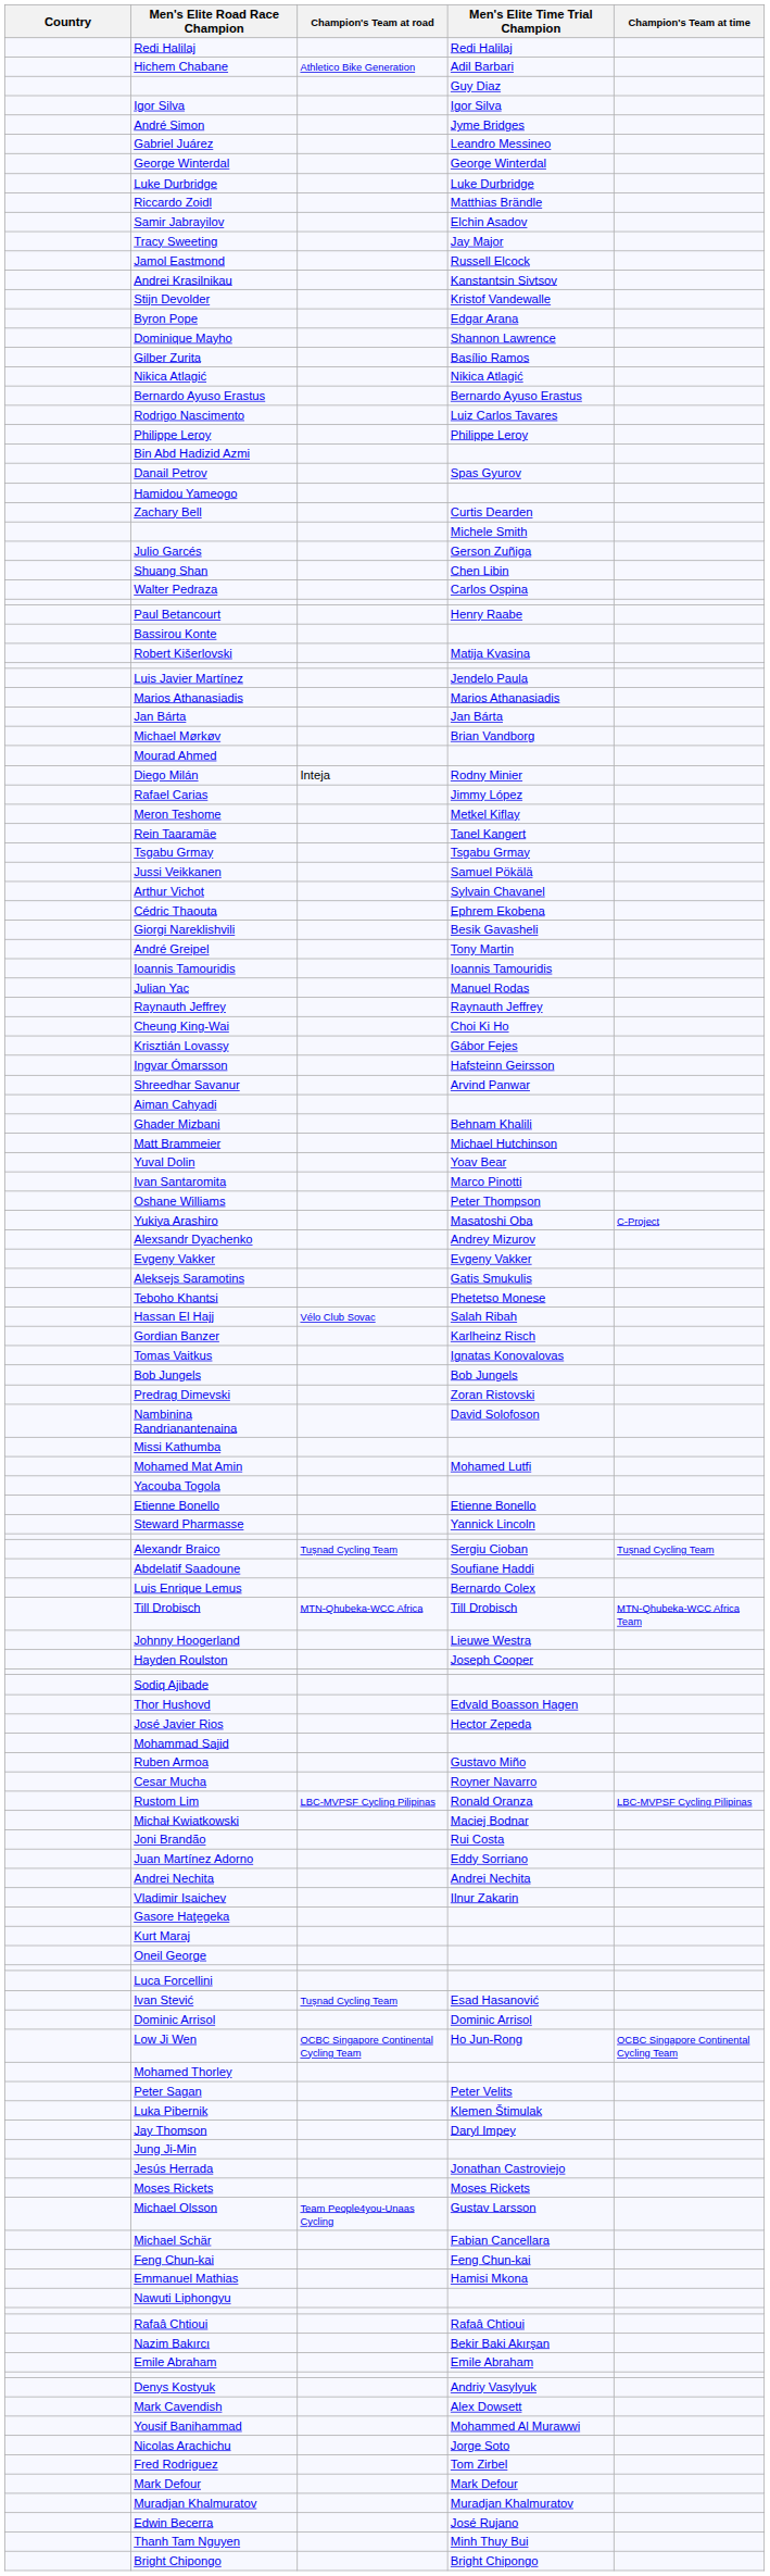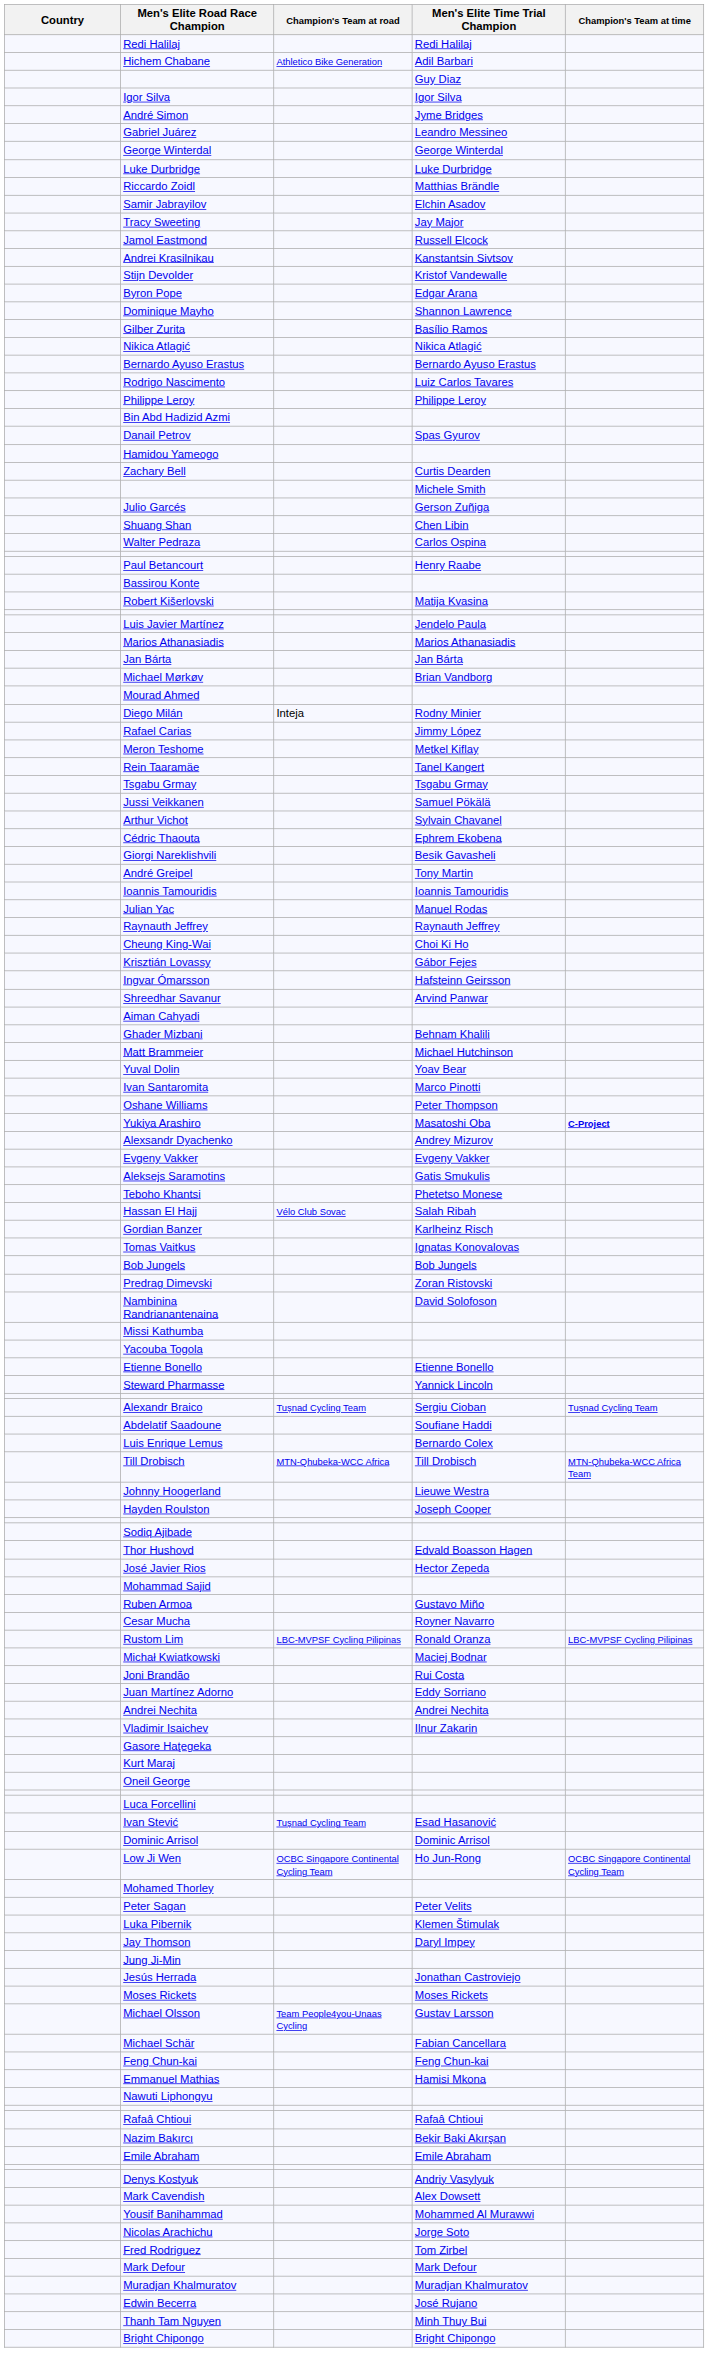Yukiya Arashiro | Champion's Team at time: normal -> bold
- row: Mohamed Mat Amin | Mohamed Lutfi
